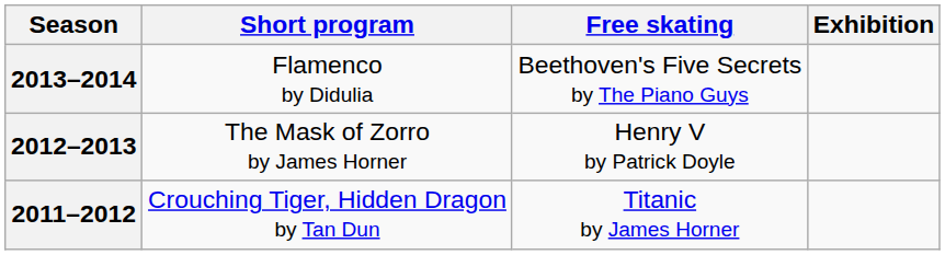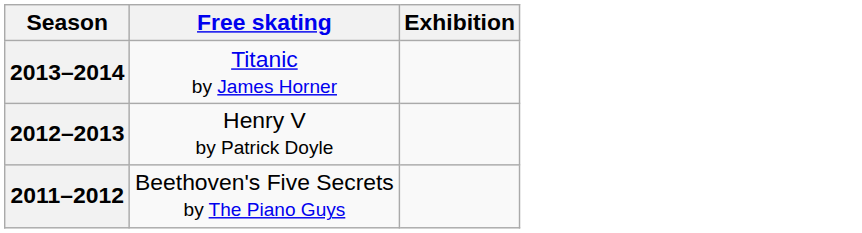- column: Short program | Flamenco by Didulia | The Mask of Zorro by James Horner | Crouching Tiger, Hidden Dragon by Tan Dun
2013–2014 | Free skating: Beethoven's Five Secrets by The Piano Guys -> Titanic by James Horner
2011–2012 | Free skating: Titanic by James Horner -> Beethoven's Five Secrets by The Piano Guys
